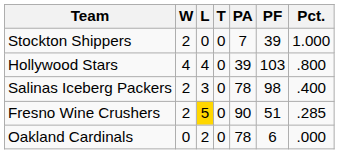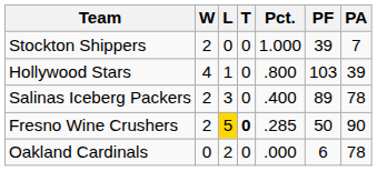columns swapped: Pct. <-> PA
Hollywood Stars | L: 4 -> 1
Salinas Iceberg Packers | PF: 98 -> 89
Fresno Wine Crushers | T: normal -> bold
Fresno Wine Crushers | PF: 51 -> 50
